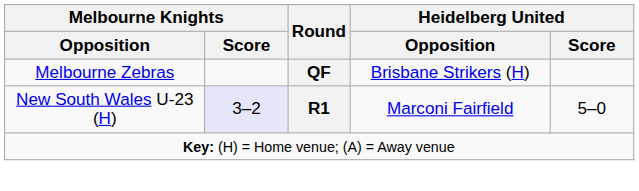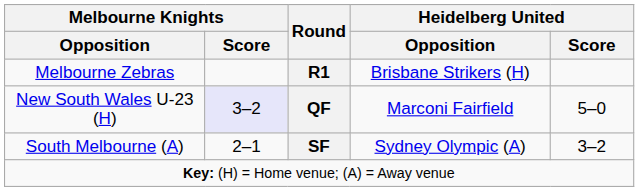Melbourne Zebras | Round: QF -> R1
New South Wales U-23 (H) | Round: R1 -> QF
+ row: South Melbourne (A) | 2–1 | SF | Sydney Olympic (A) | 3–2
